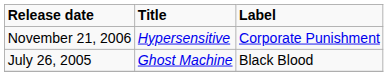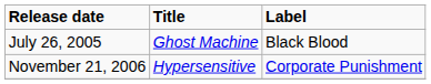rows swapped: July 26, 2005 <-> November 21, 2006
